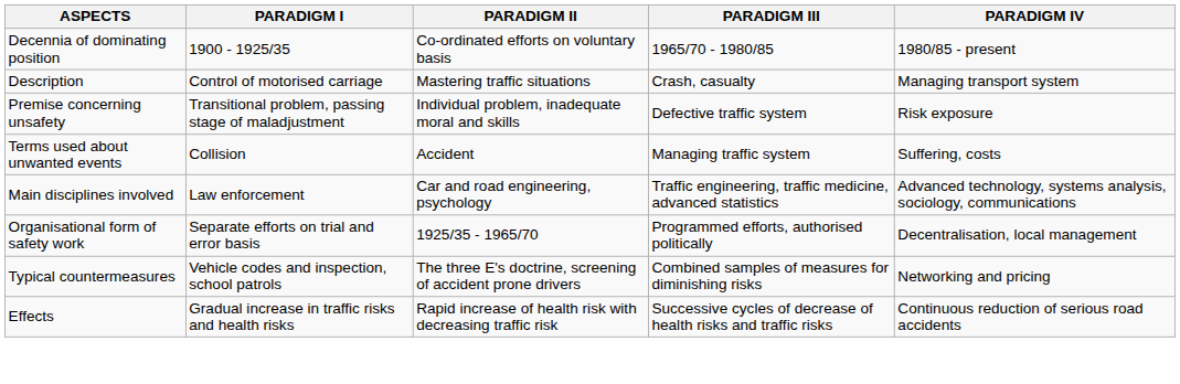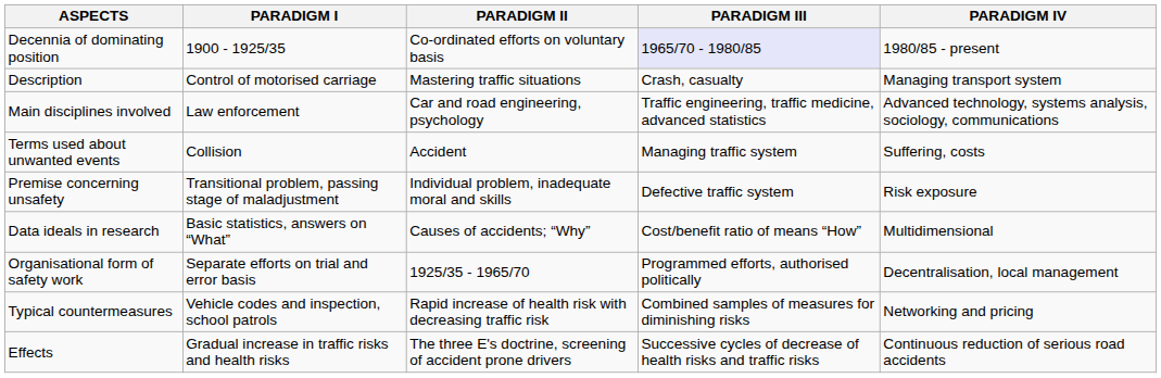Decennia of dominating position | PARADIGM III: no background -> lavender background
rows swapped: Main disciplines involved <-> Premise concerning unsafety
+ row: Data ideals in research | Basic statistics, answers on “What” | Causes of accidents; “Why” | Cost/benefit ratio of means “How” | Multidimensional
Typical countermeasures | PARADIGM II: The three E's doctrine, screening of accident prone drivers -> Rapid increase of health risk with decreasing traffic risk
Effects | PARADIGM II: Rapid increase of health risk with decreasing traffic risk -> The three E's doctrine, screening of accident prone drivers
